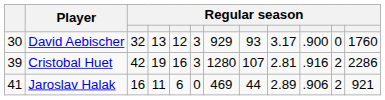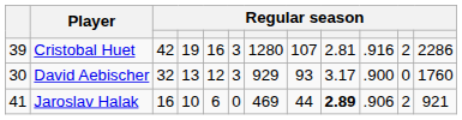rows swapped: Cristobal Huet <-> David Aebischer
Jaroslav Halak | column 4: 11 -> 10
Jaroslav Halak | column 9: normal -> bold
